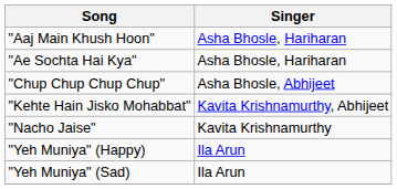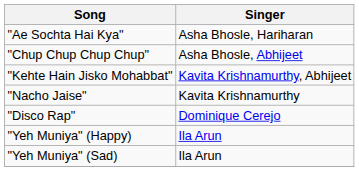- row: "Aaj Main Khush Hoon" | Asha Bhosle, Hariharan
+ row: "Disco Rap" | Dominique Cerejo
